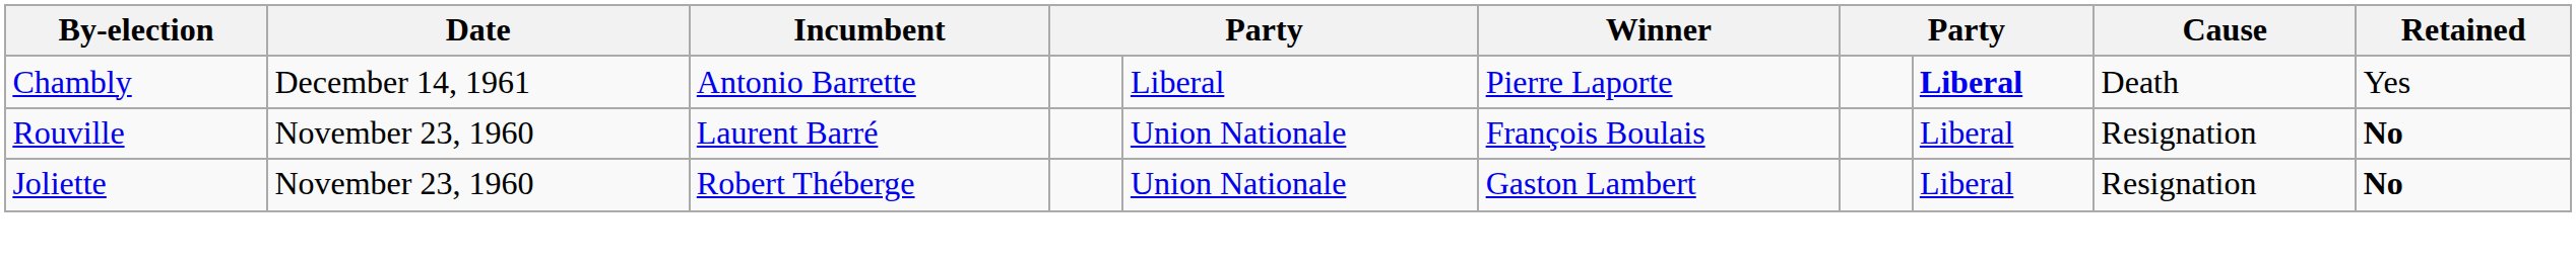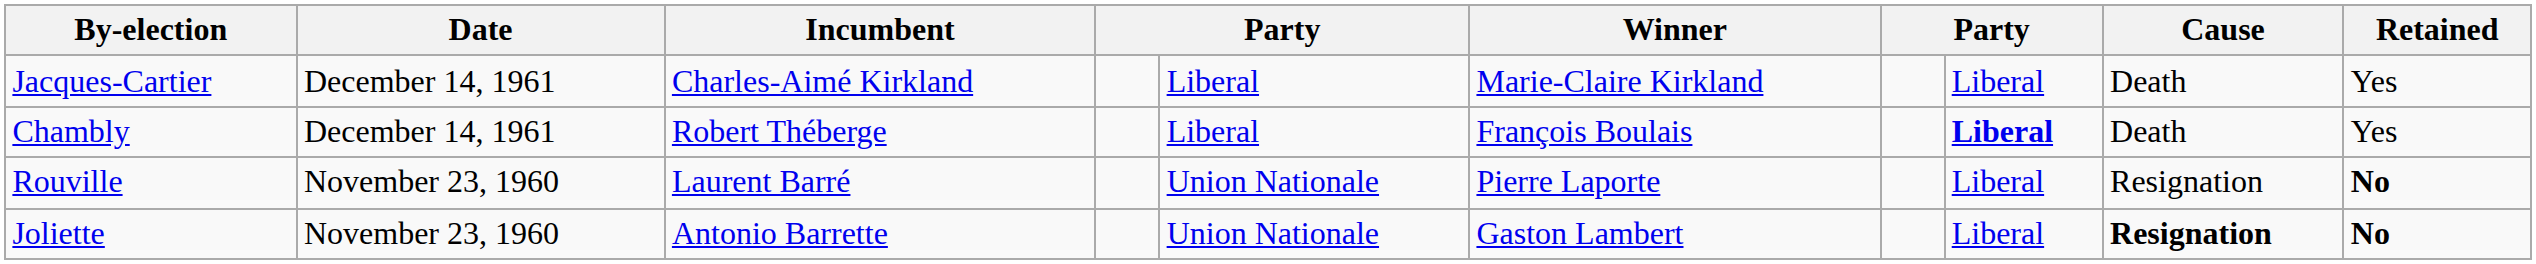+ row: Jacques-Cartier | December 14, 1961 | Charles-Aimé Kirkland | Liberal | Marie-Claire Kirkland | Liberal | Death | Yes
Chambly | Incumbent: Antonio Barrette -> Robert Théberge
Chambly | Winner: Pierre Laporte -> François Boulais
Rouville | Winner: François Boulais -> Pierre Laporte
Joliette | Incumbent: Robert Théberge -> Antonio Barrette
Joliette | Cause: normal -> bold
